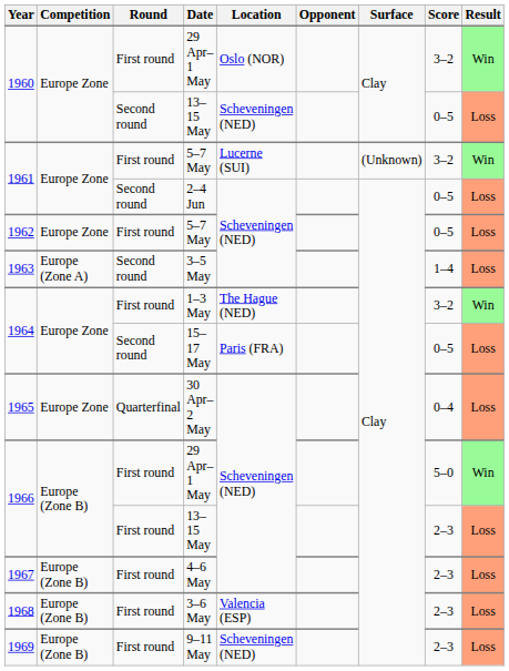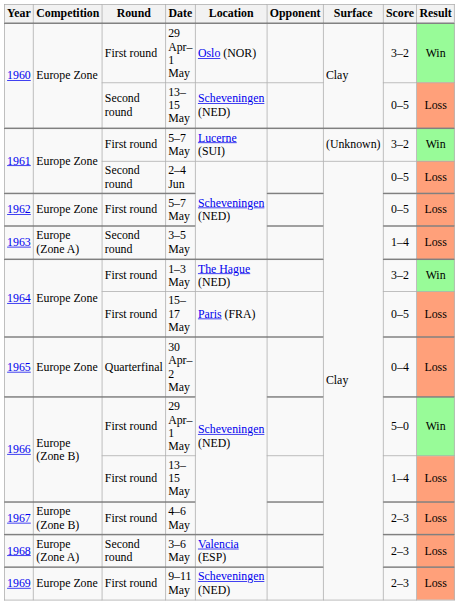15–17 May | Round: Second round -> First round
1966 / 13–15 May | Score: 2–3 -> 1–4
3–6 May | Competition: Europe (Zone B) -> Europe (Zone A)
3–6 May | Round: First round -> Second round
9–11 May | Competition: Europe (Zone B) -> Europe Zone
